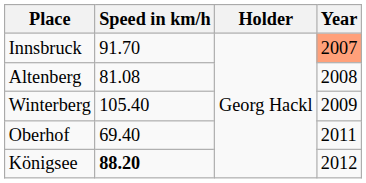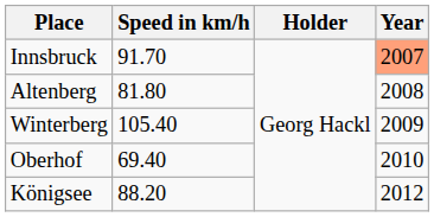Altenberg | Speed in km/h: 81.08 -> 81.80
Oberhof | Year: 2011 -> 2010
Königsee | Speed in km/h: bold -> normal
